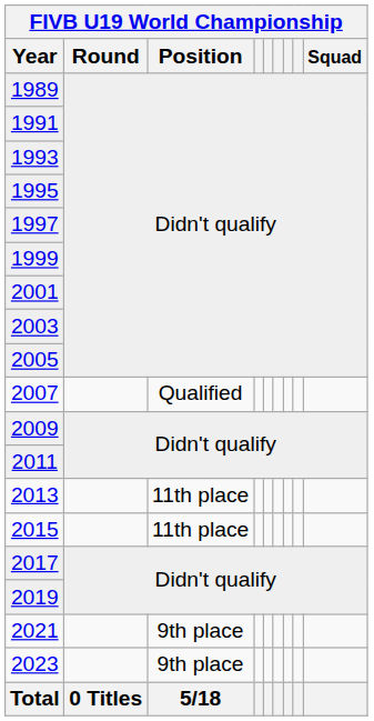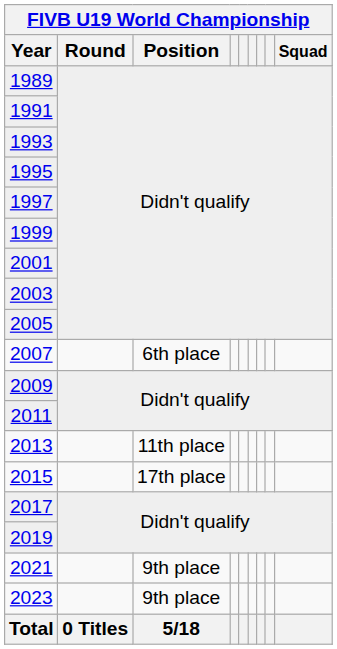2007 | FIVB U19 World Championship / Position: Qualified -> 6th place
2015 | FIVB U19 World Championship / Position: 11th place -> 17th place
